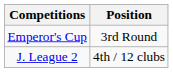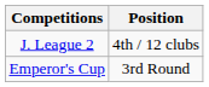rows swapped: J. League 2 <-> Emperor's Cup
